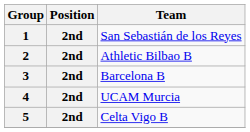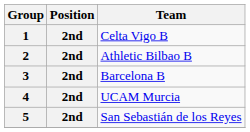1 | Team: San Sebastián de los Reyes -> Celta Vigo B
5 | Team: Celta Vigo B -> San Sebastián de los Reyes
